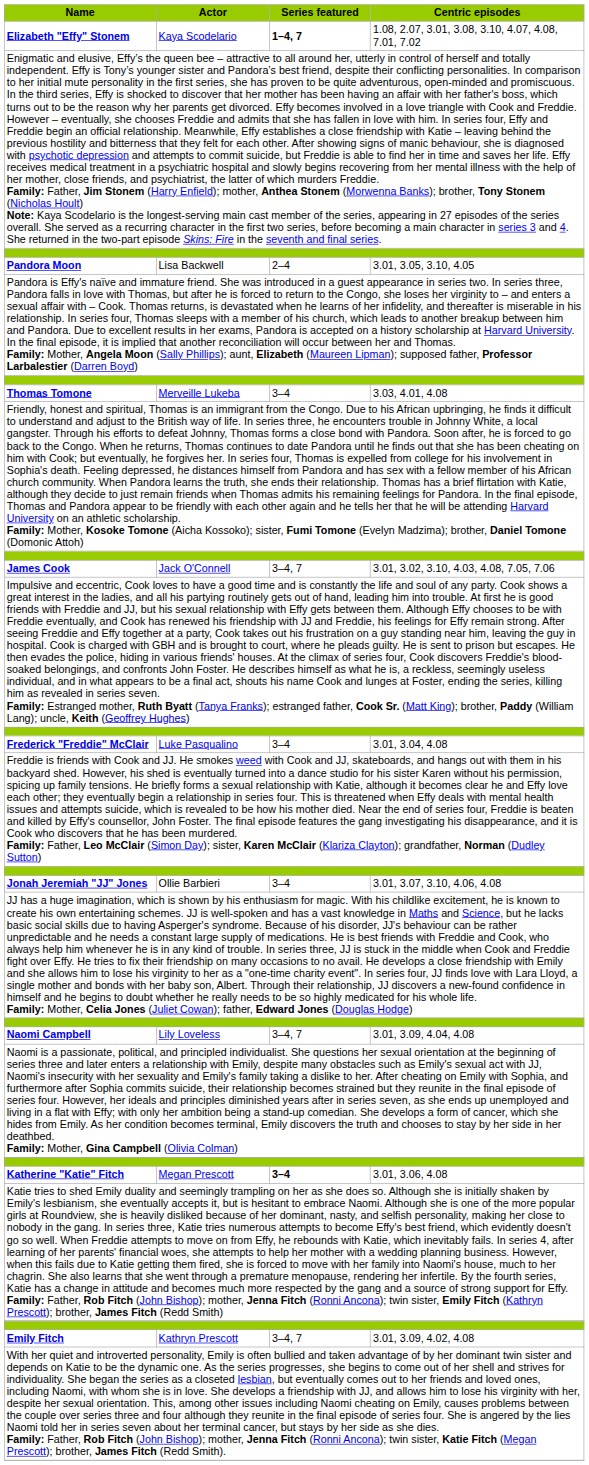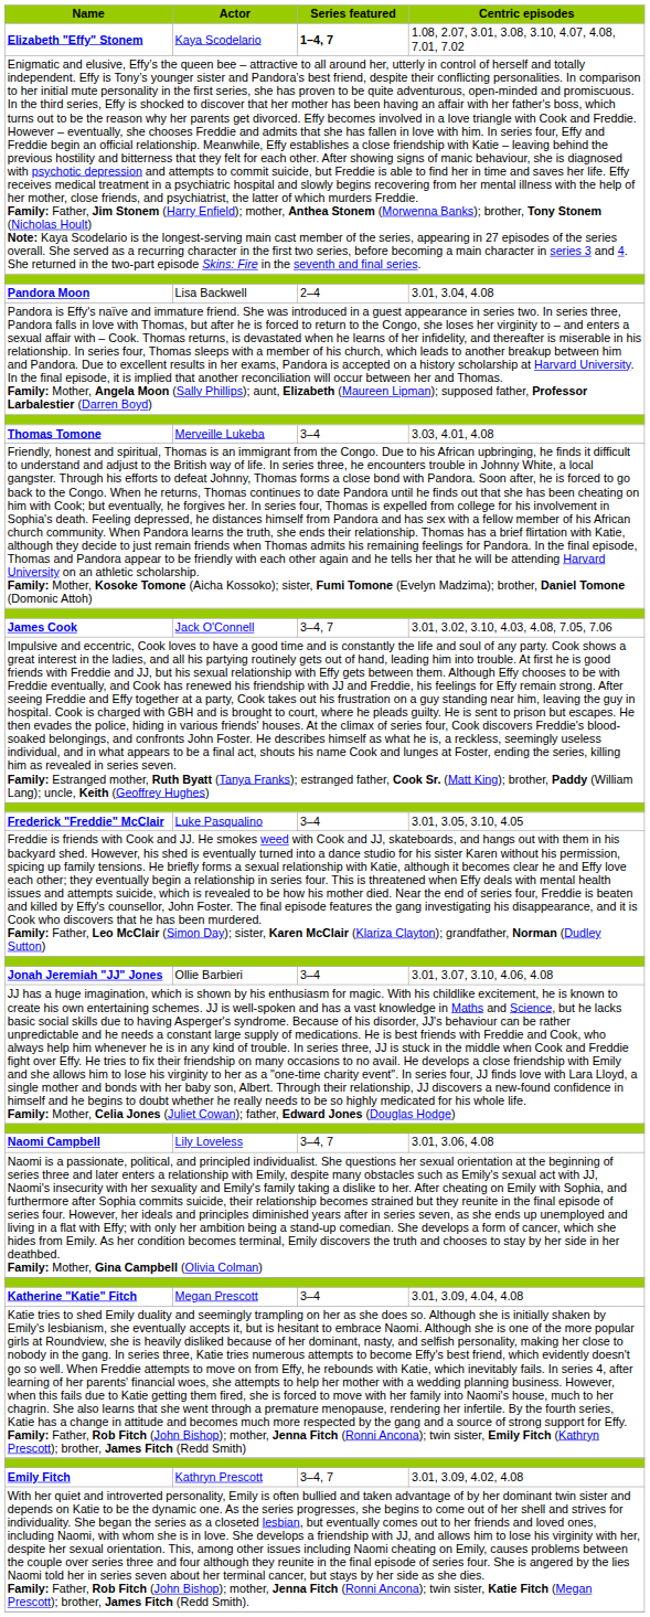Pandora Moon | Centric episodes: 3.01, 3.05, 3.10, 4.05 -> 3.01, 3.04, 4.08
Frederick "Freddie" McClair | Centric episodes: 3.01, 3.04, 4.08 -> 3.01, 3.05, 3.10, 4.05
Naomi Campbell | Centric episodes: 3.01, 3.09, 4.04, 4.08 -> 3.01, 3.06, 4.08
Katherine "Katie" Fitch | Series featured: bold -> normal
Katherine "Katie" Fitch | Centric episodes: 3.01, 3.06, 4.08 -> 3.01, 3.09, 4.04, 4.08
